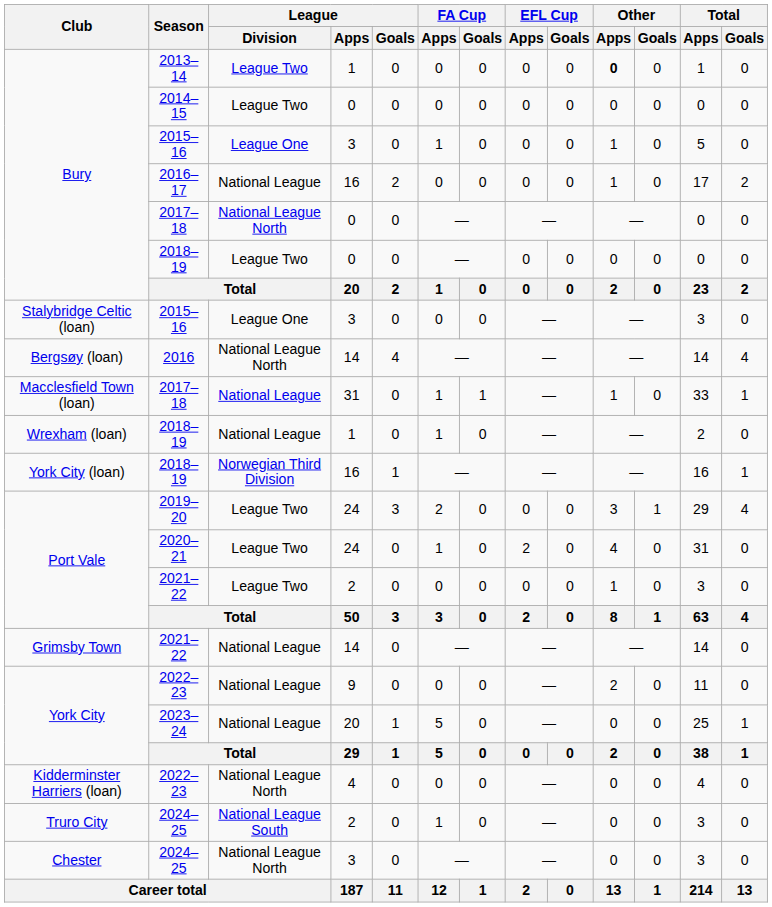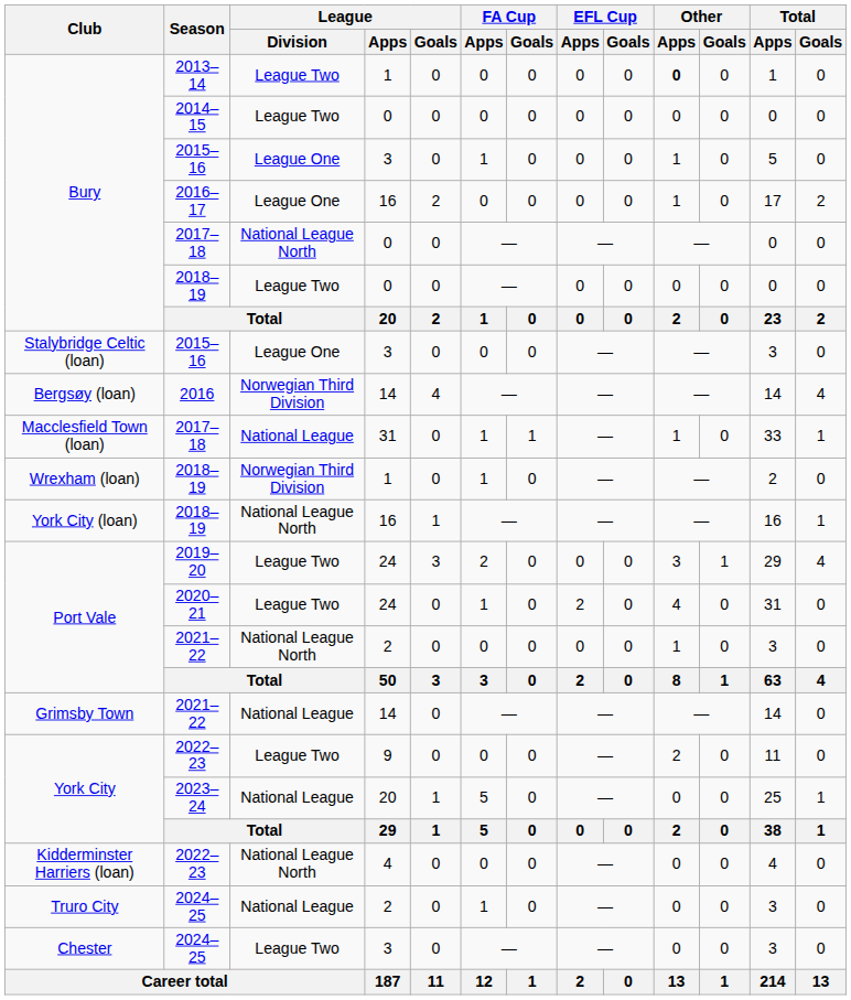2016–17 | League / Division: National League -> League One
2016 | League / Division: National League North -> Norwegian Third Division
Wrexham (loan) / 2018–19 | League / Division: National League -> Norwegian Third Division
York City (loan) / 2018–19 | League / Division: Norwegian Third Division -> National League North
Port Vale / 2021–22 | League / Division: League Two -> National League North
York City / 2022–23 | League / Division: National League -> League Two
Truro City / 2024–25 | League / Division: National League South -> National League
Chester / 2024–25 | League / Division: National League North -> League Two
